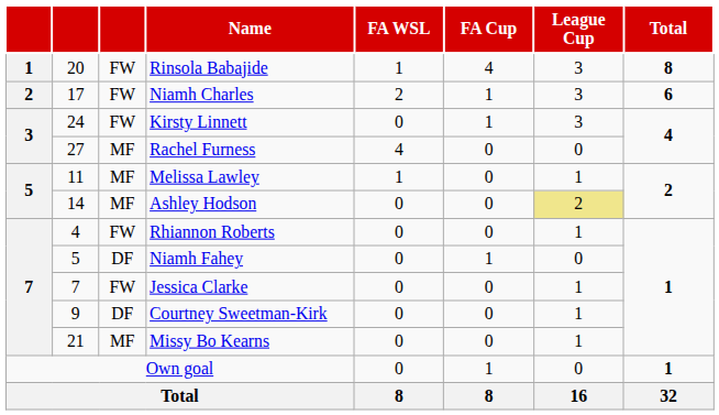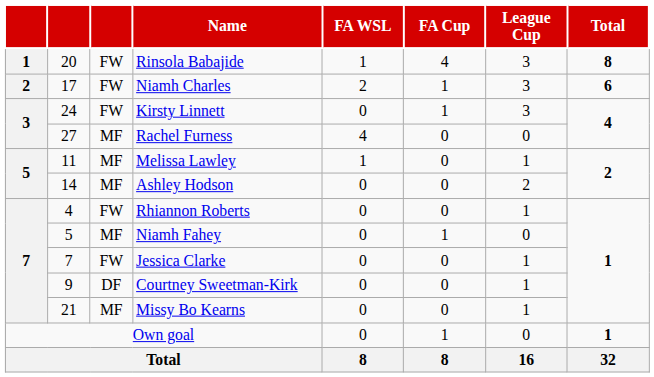Ashley Hodson | League Cup: khaki background -> no background
Niamh Fahey | column 3: DF -> MF
